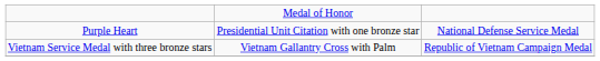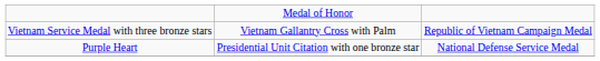rows swapped: Purple Heart <-> Vietnam Service Medal with three bronze stars
